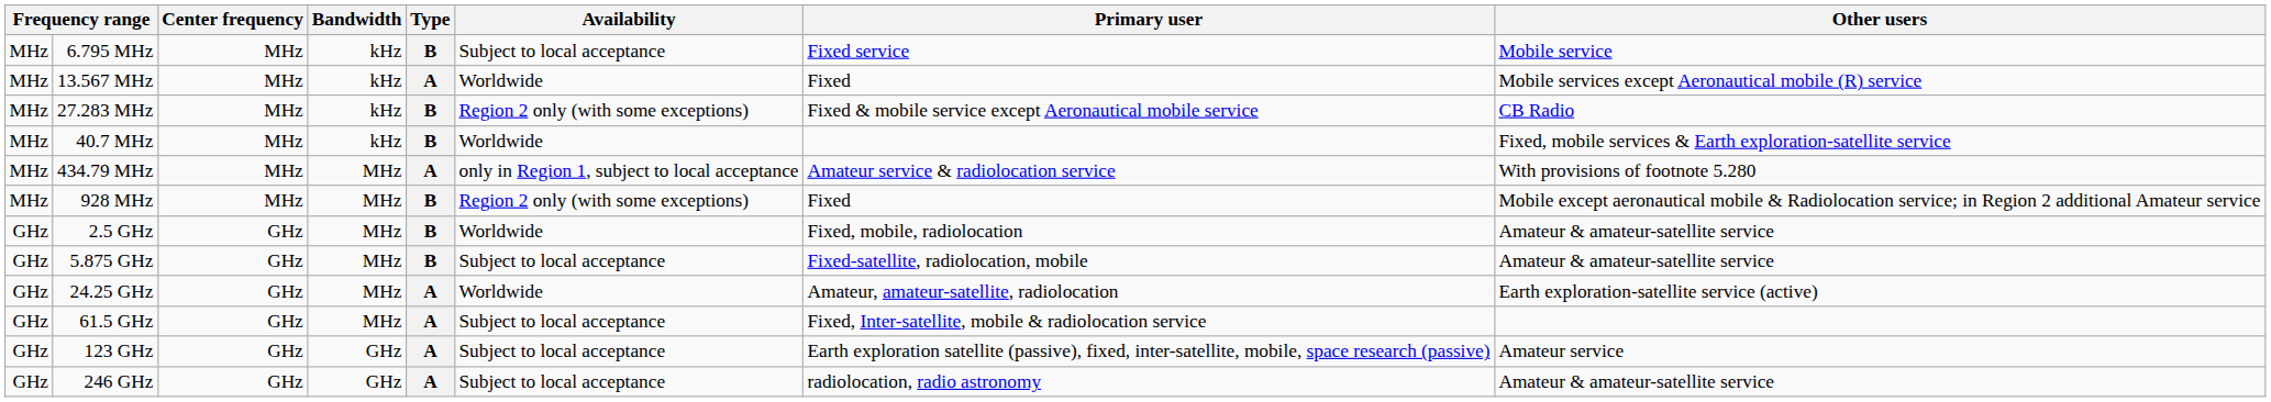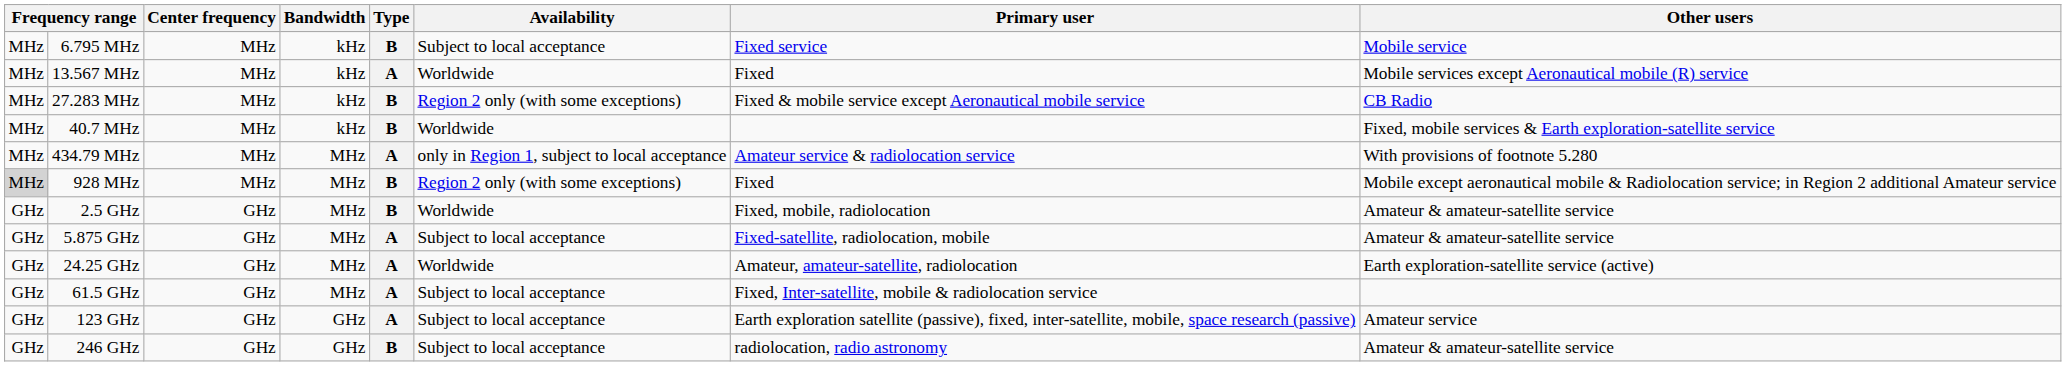928 MHz | column 1: no background -> lightgrey background
5.875 GHz | Type: B -> A
246 GHz | Type: A -> B
